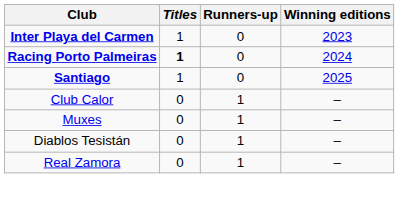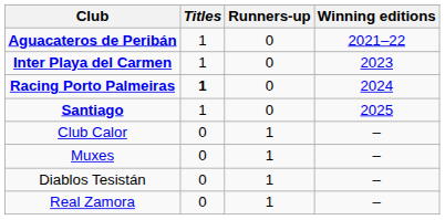+ row: Aguacateros de Peribán | 1 | 0 | 2021–22
